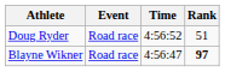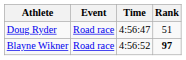Doug Ryder | Time: 4:56:52 -> 4:56:47
Blayne Wikner | Time: 4:56:47 -> 4:56:52
